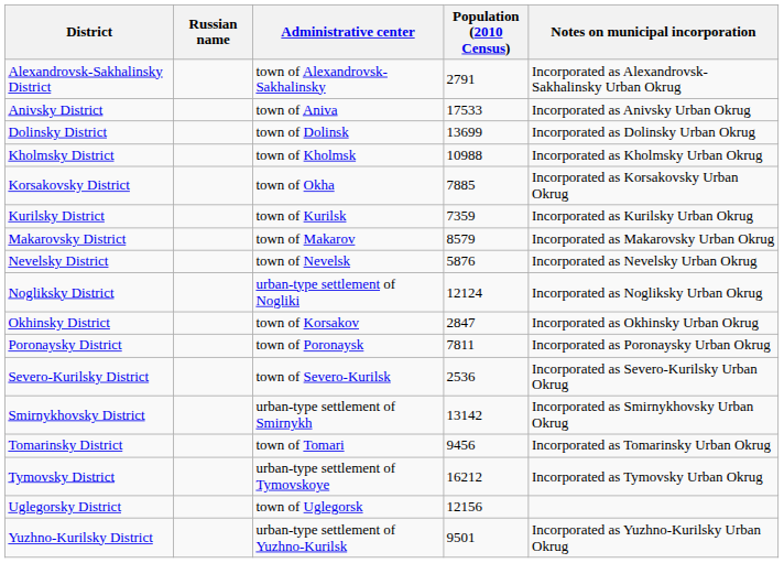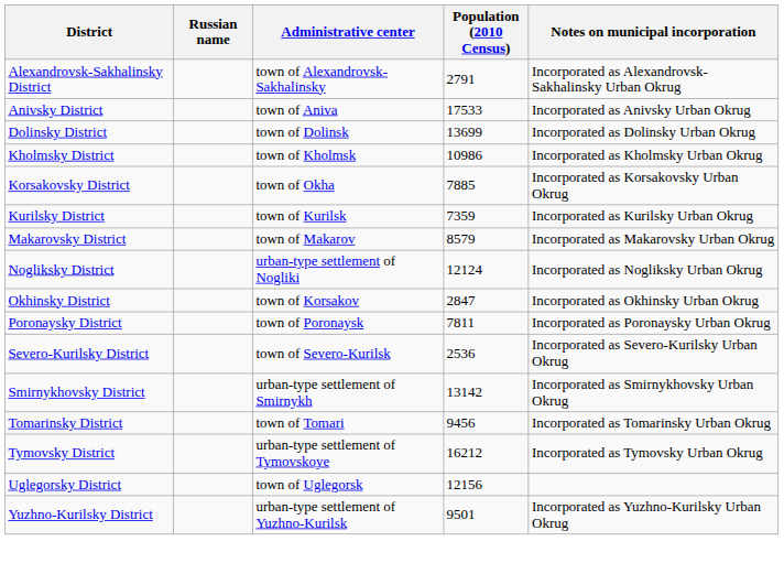Kholmsky District | Population (2010 Census): 10988 -> 10986
- row: Nevelsky District | town of Nevelsk | 5876 | Incorporated as Nevelsky Urban Okrug
